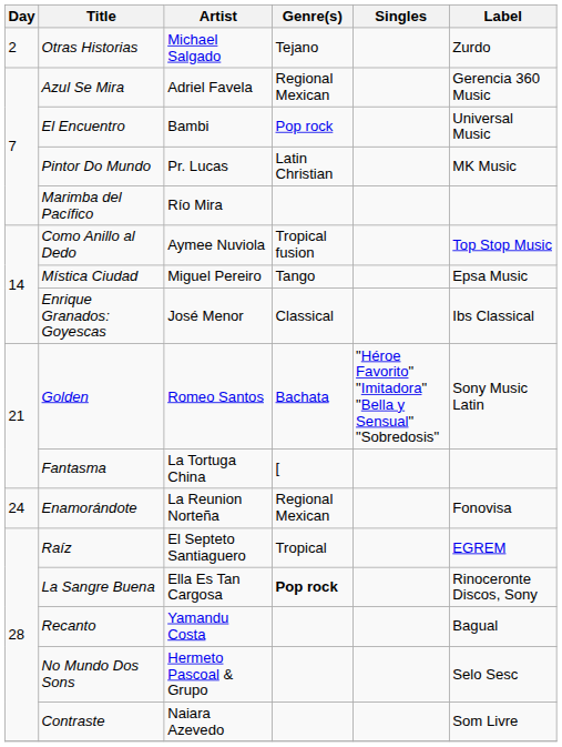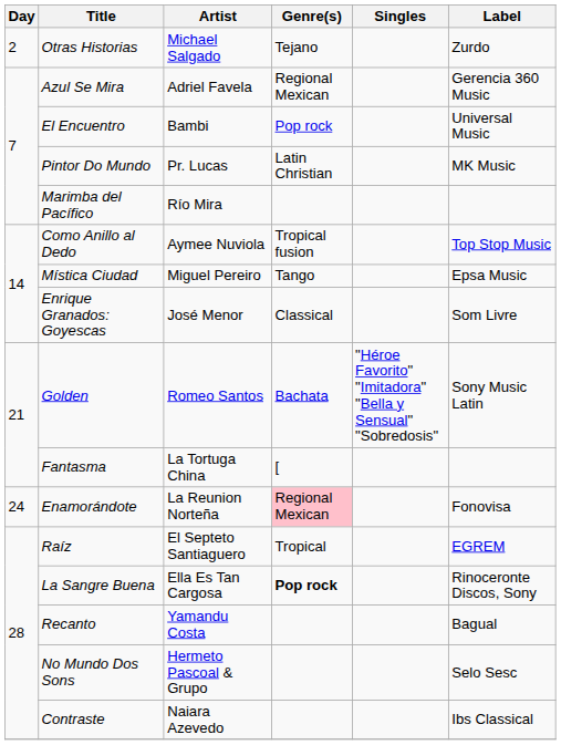Enrique Granados: Goyescas | Label: Ibs Classical -> Som Livre
Enamorándote | Genre(s): no background -> pink background
Contraste | Label: Som Livre -> Ibs Classical
